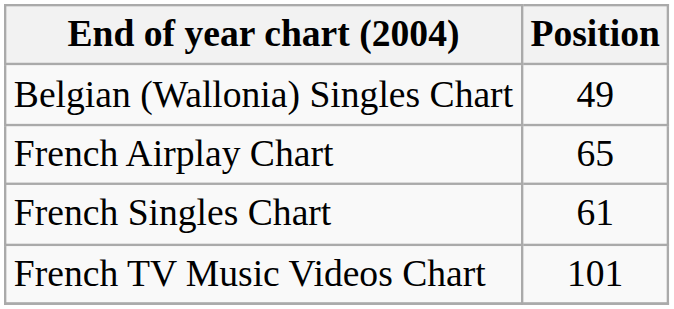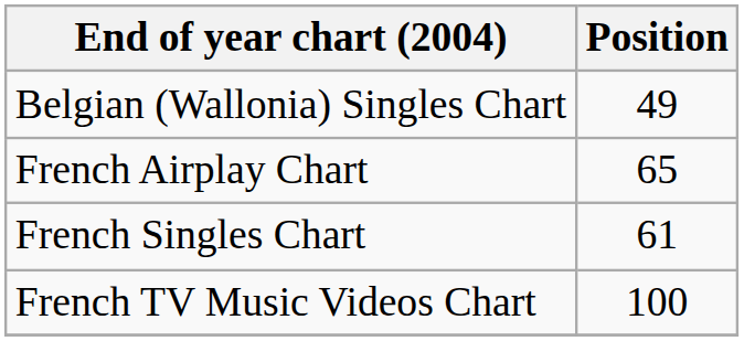French TV Music Videos Chart | Position: 101 -> 100
